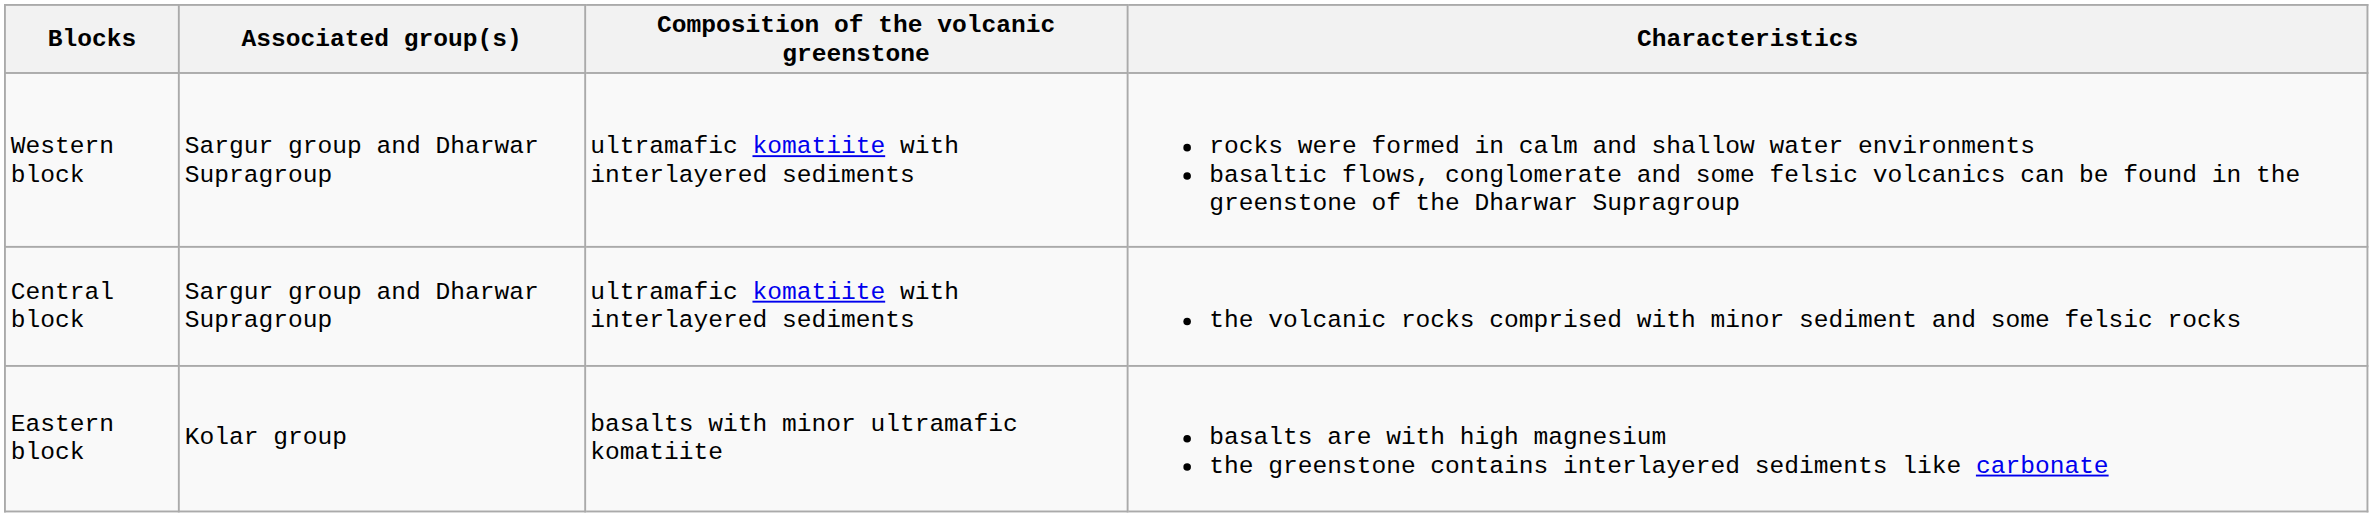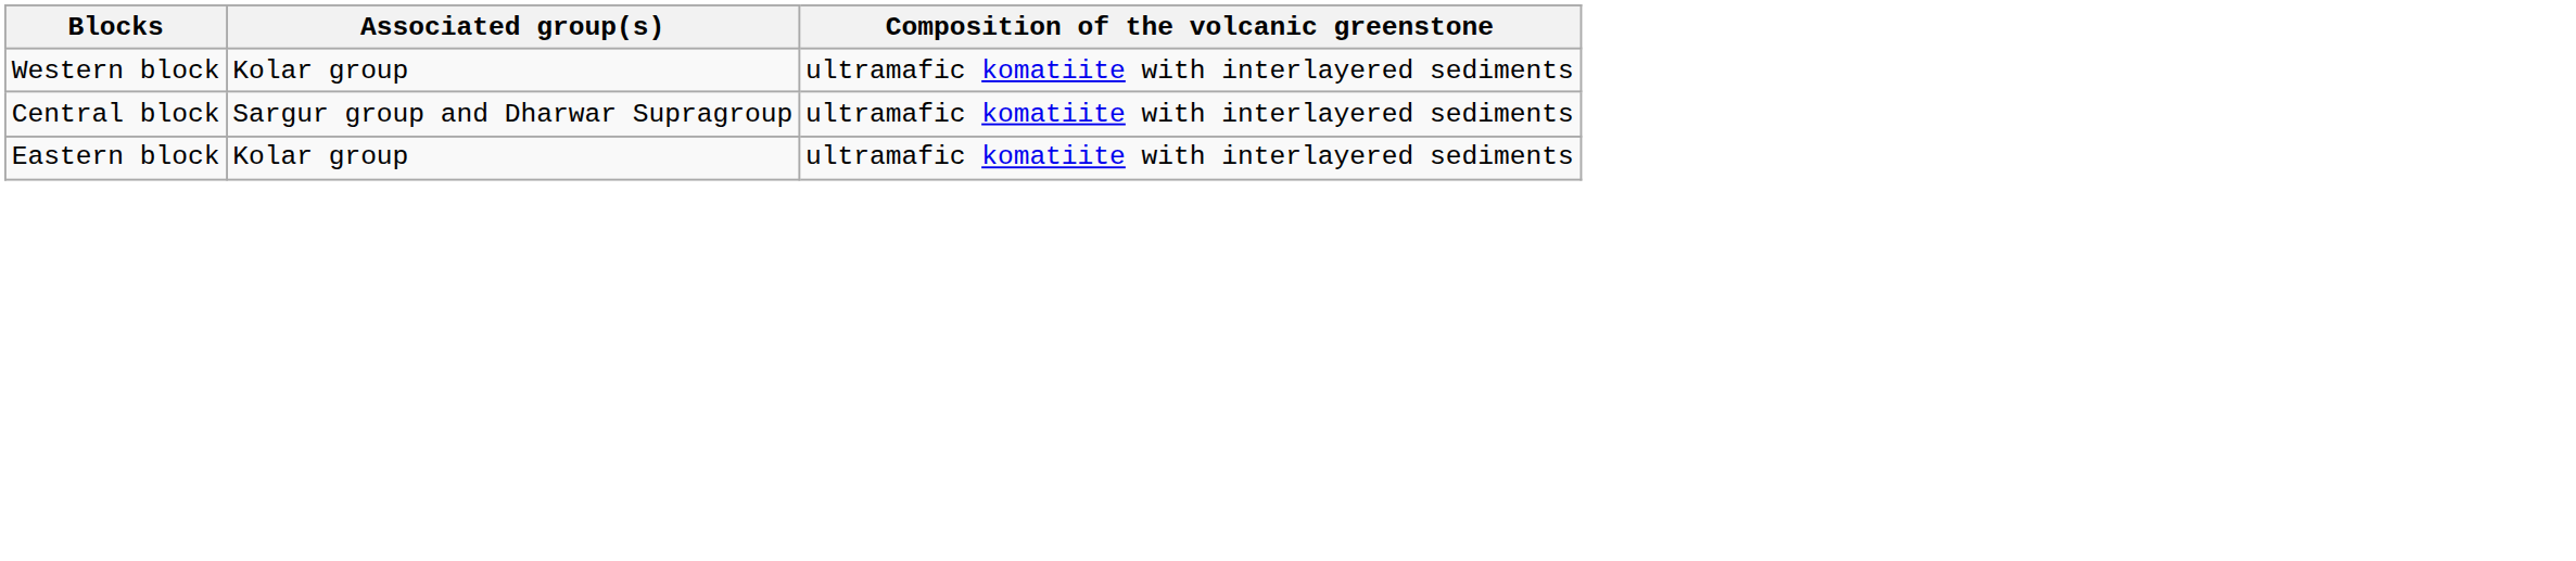- column: Characteristics | rocks were formed in calm and shallow water environments basaltic flows, conglomerate and some felsic volcanics can be found in the greenstone of the Dharwar Supragroup | the volcanic rocks comprised with minor sediment and some felsic rocks | basalts are with high magnesium the greenstone contains interlayered sediments like carbonate
Western block | Associated group(s): Sargur group and Dharwar Supragroup -> Kolar group
Eastern block | Composition of the volcanic greenstone: basalts with minor ultramafic komatiite -> ultramafic komatiite with interlayered sediments
